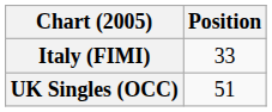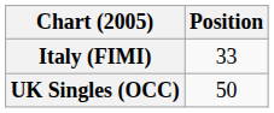UK Singles (OCC) | Position: 51 -> 50
